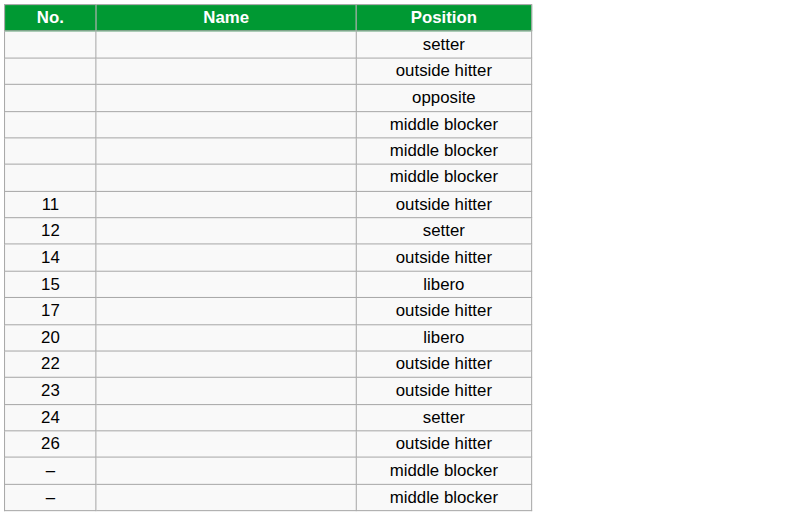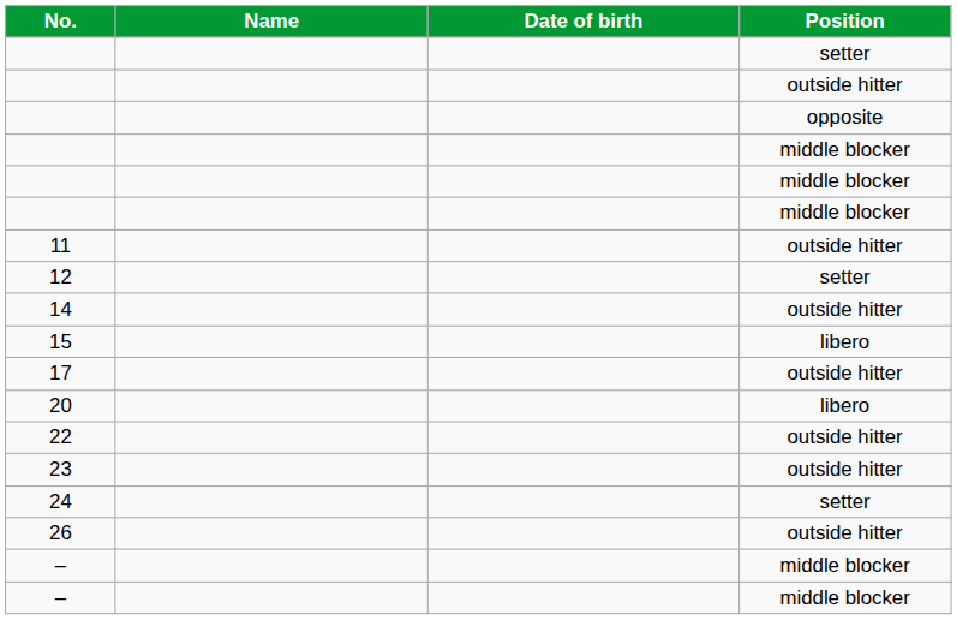+ column: Date of birth
